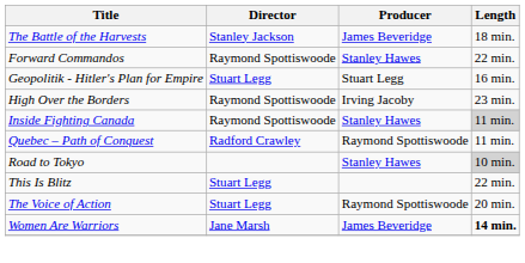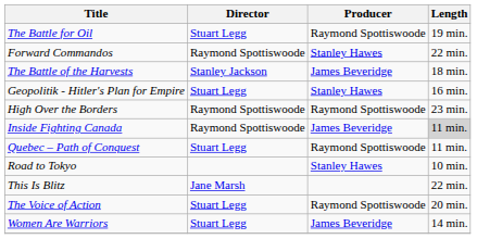+ row: The Battle for Oil | Stuart Legg | Raymond Spottiswoode | 19 min.
rows swapped: The Battle of the Harvests <-> Forward Commandos
Geopolitik - Hitler's Plan for Empire | Producer: Stuart Legg -> Stanley Hawes
High Over the Borders | Producer: Irving Jacoby -> Raymond Spottiswoode
Inside Fighting Canada | Producer: Stanley Hawes -> James Beveridge
Quebec – Path of Conquest | Director: Radford Crawley -> Stuart Legg
Road to Tokyo | Length: lightgrey background -> no background
This Is Blitz | Director: Stuart Legg -> Jane Marsh
Women Are Warriors | Director: Jane Marsh -> Stuart Legg
Women Are Warriors | Length: bold -> normal
